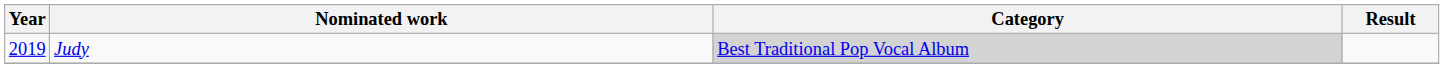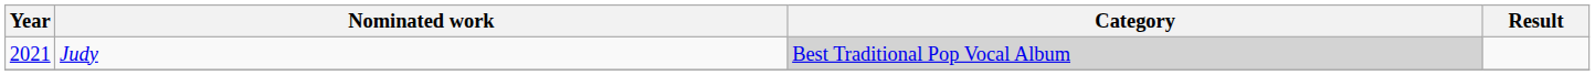Judy | Year: 2019 -> 2021
